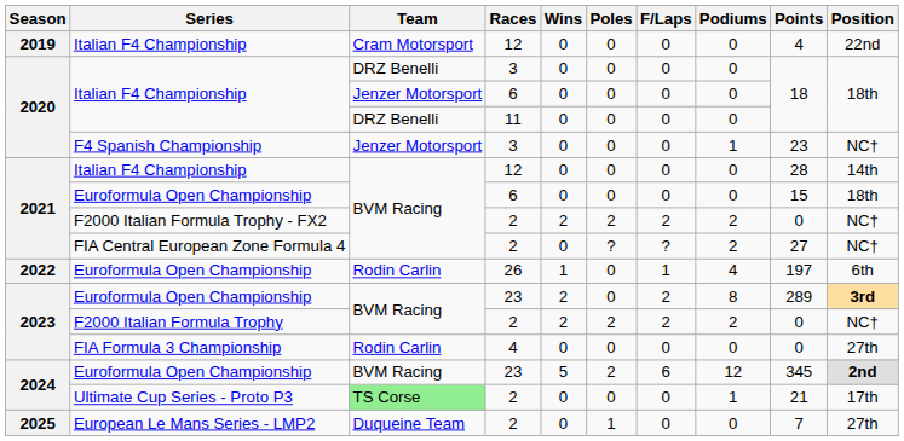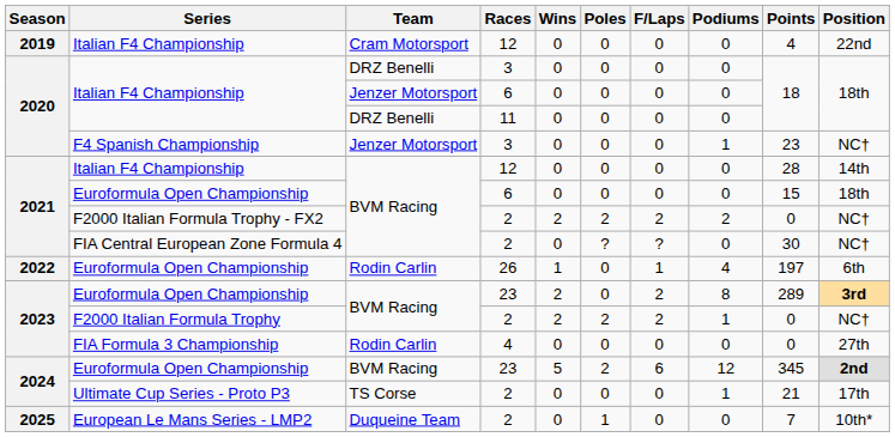FIA Central European Zone Formula 4 | Podiums: 2 -> 0
FIA Central European Zone Formula 4 | Points: 27 -> 30
F2000 Italian Formula Trophy | Podiums: 2 -> 1
Ultimate Cup Series - Proto P3 | Team: lightgreen background -> no background
European Le Mans Series - LMP2 | Position: 27th -> 10th*
